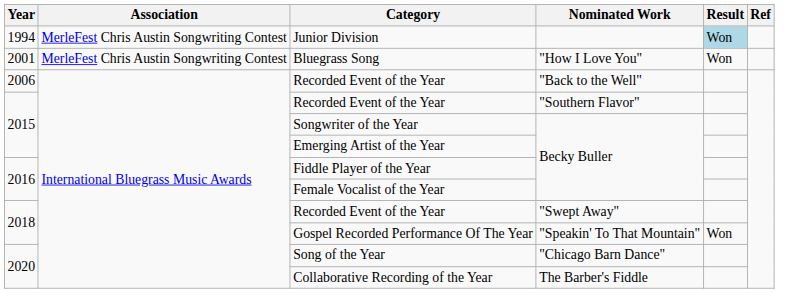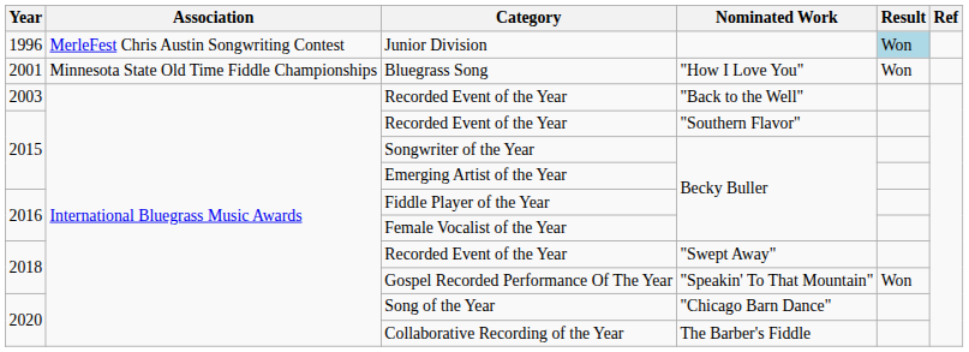Junior Division | Year: 1994 -> 1996
Bluegrass Song | Association: MerleFest Chris Austin Songwriting Contest -> Minnesota State Old Time Fiddle Championships
Recorded Event of the Year / "Back to the Well" | Year: 2006 -> 2003
